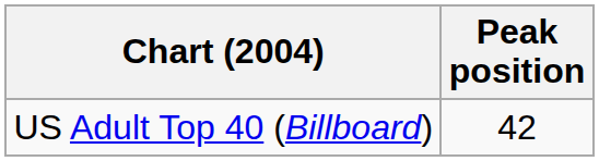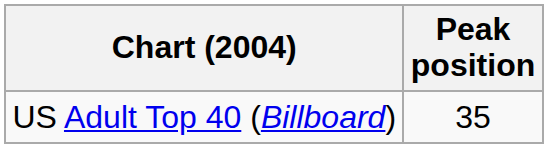US Adult Top 40 (Billboard) | Peak position: 42 -> 35
